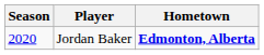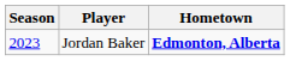Jordan Baker | Season: 2020 -> 2023
